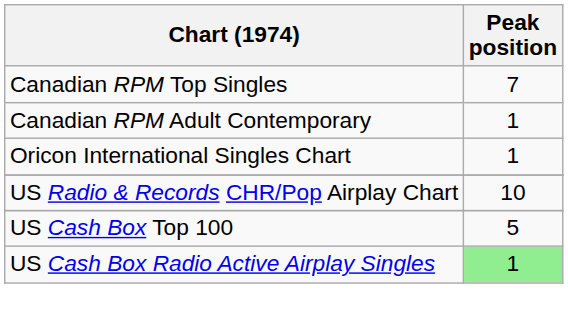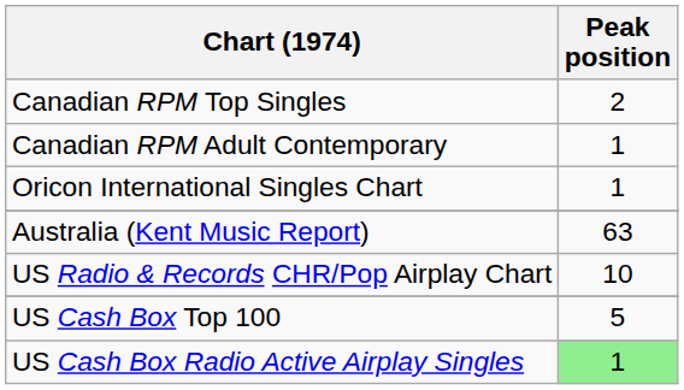Canadian RPM Top Singles | Peak position: 7 -> 2
+ row: Australia (Kent Music Report) | 63
